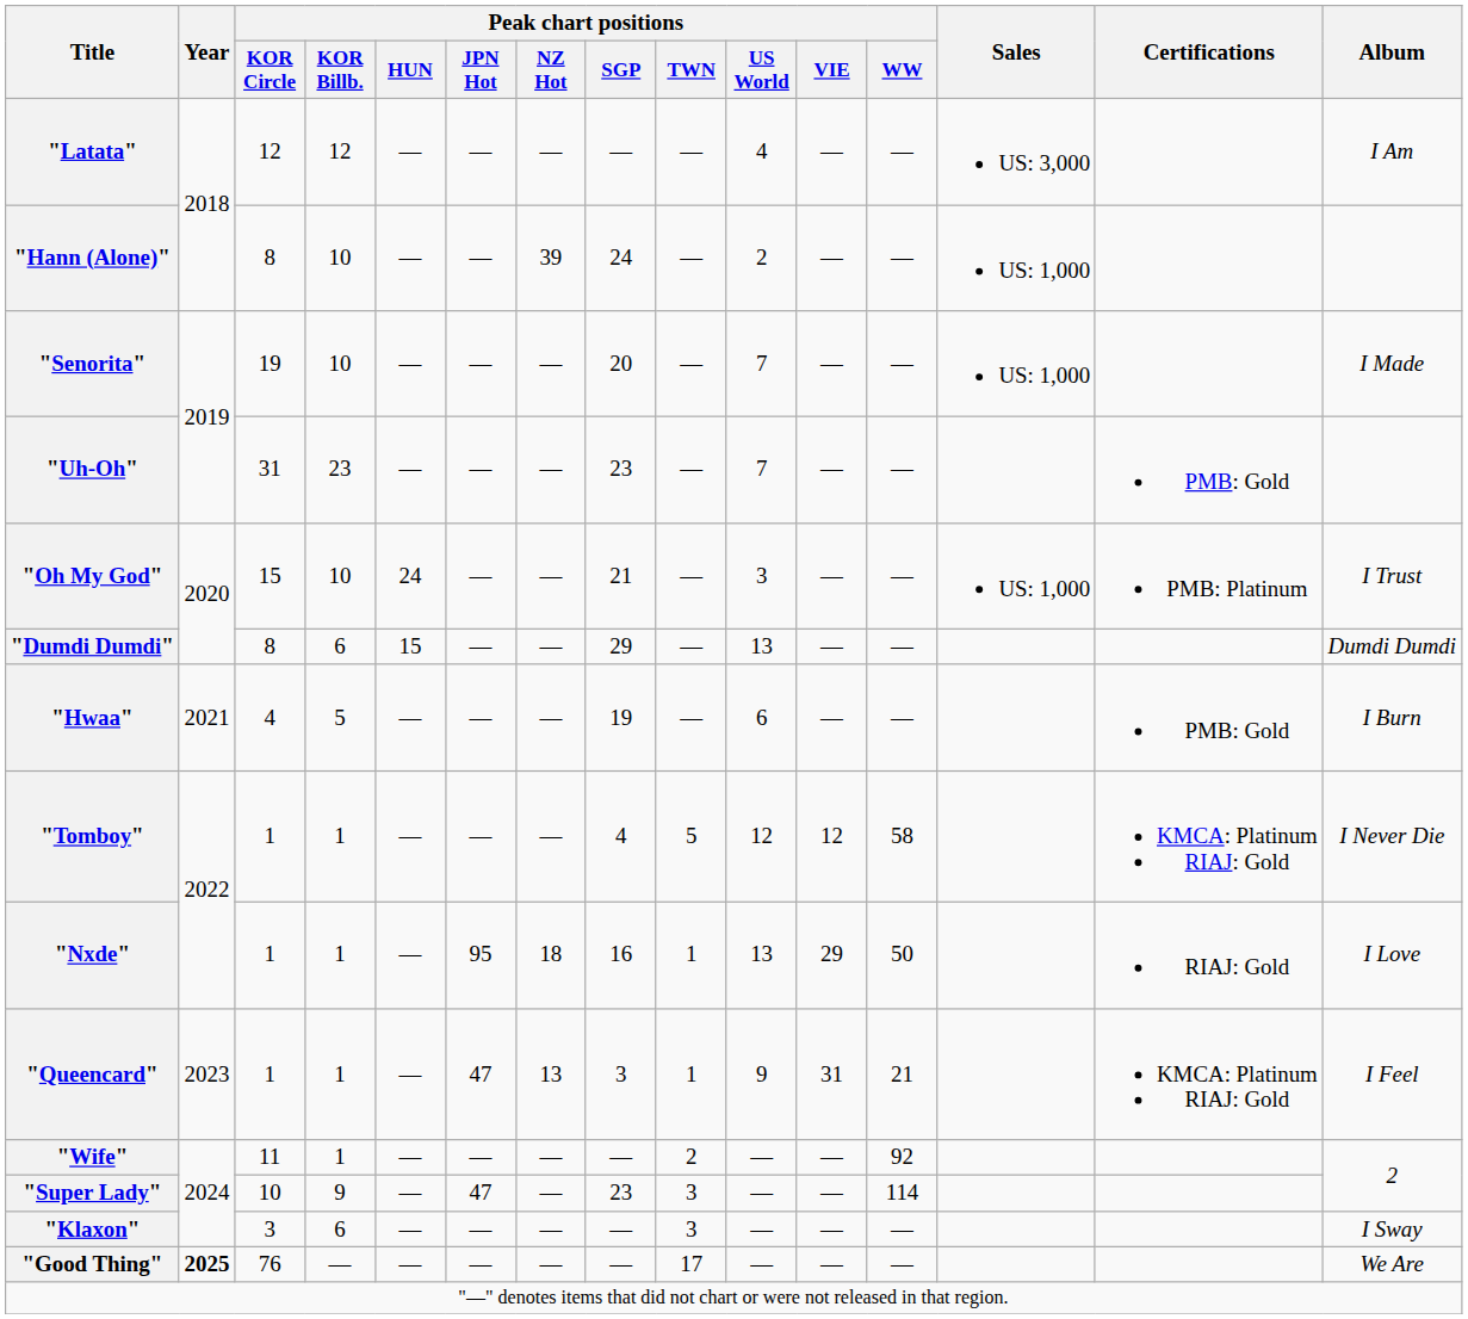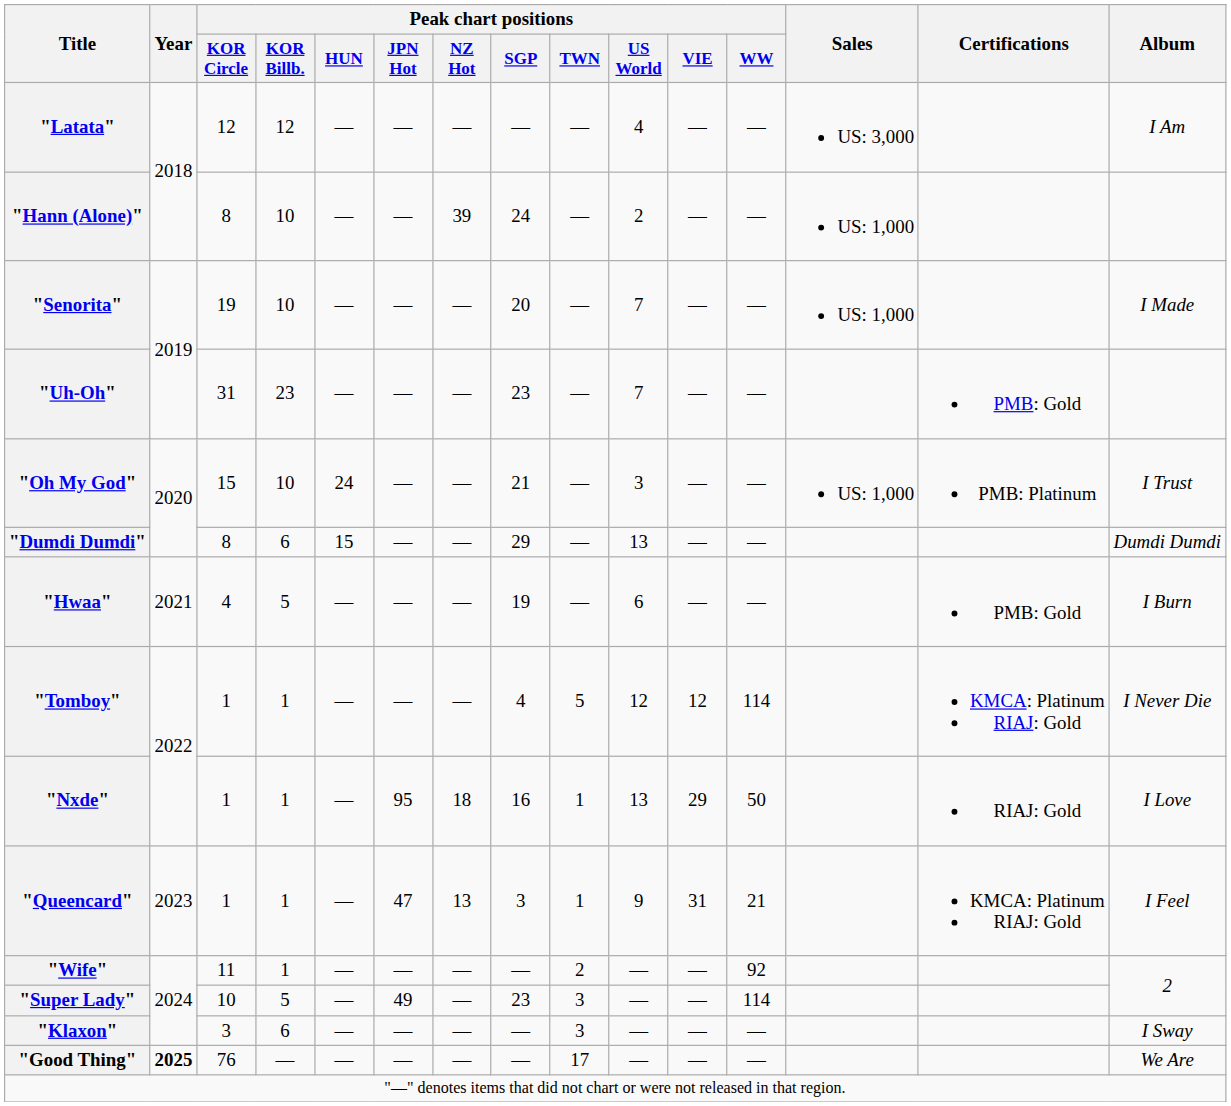"Tomboy" | Peak chart positions / WW: 58 -> 114
"Super Lady" | Peak chart positions / KOR Billb.: 9 -> 5
"Super Lady" | Peak chart positions / JPN Hot: 47 -> 49
